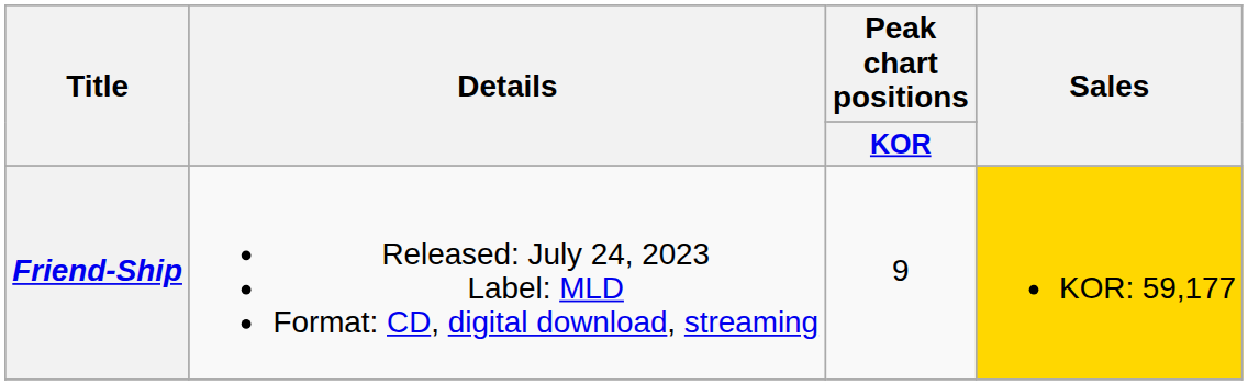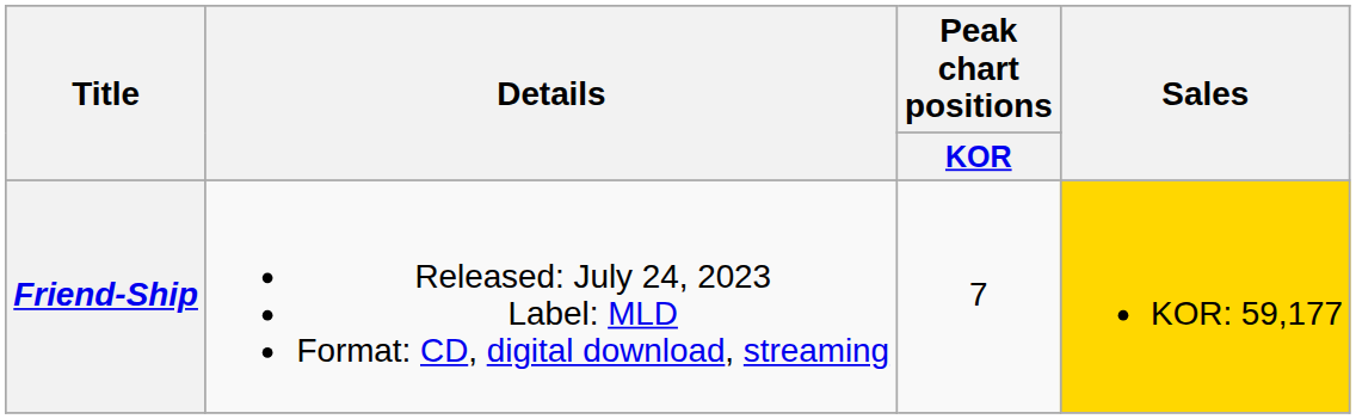Friend-Ship | Peak chart positions / KOR: 9 -> 7
